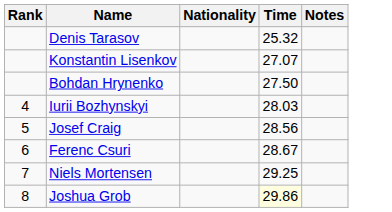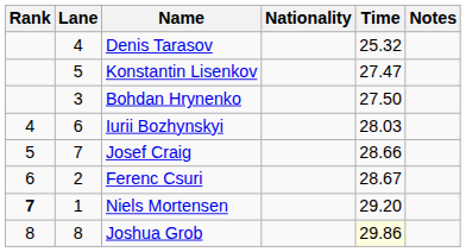+ column: Lane | 4 | 5 | 3 | 6 | 7 | 2 | 1 | 8
Konstantin Lisenkov | Time: 27.07 -> 27.47
Josef Craig | Time: 28.56 -> 28.66
Niels Mortensen | Rank: normal -> bold
Niels Mortensen | Time: 29.25 -> 29.20
